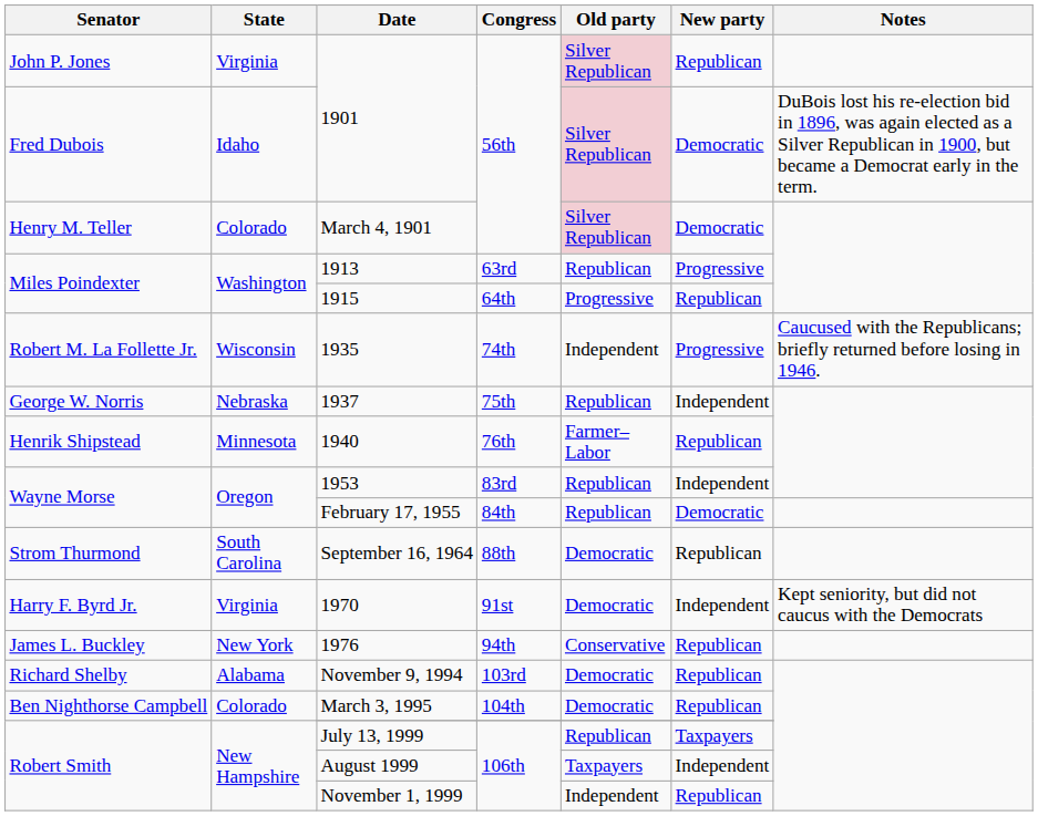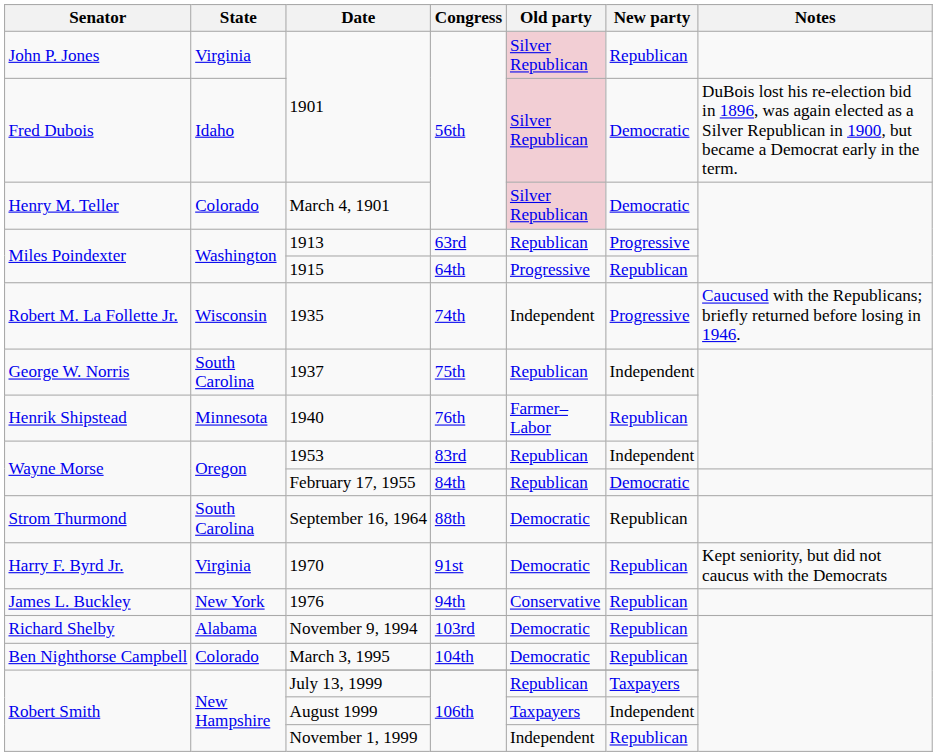1937 | State: Nebraska -> South Carolina
1970 | New party: Independent -> Republican
